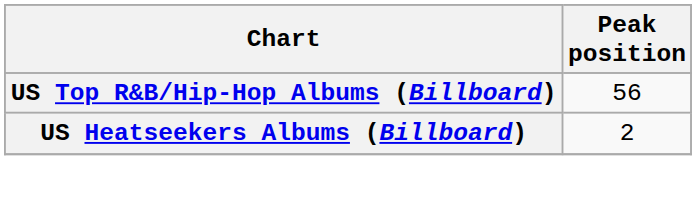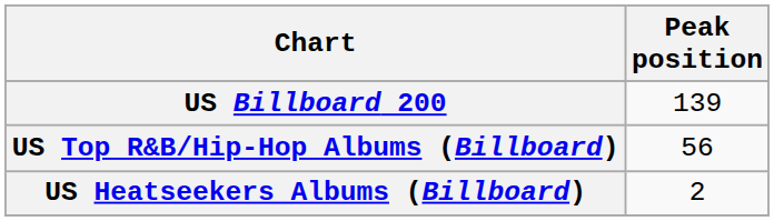+ row: US Billboard 200 | 139
